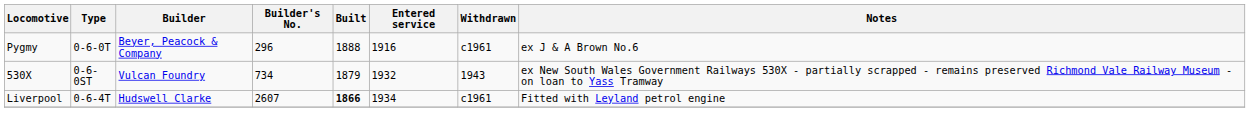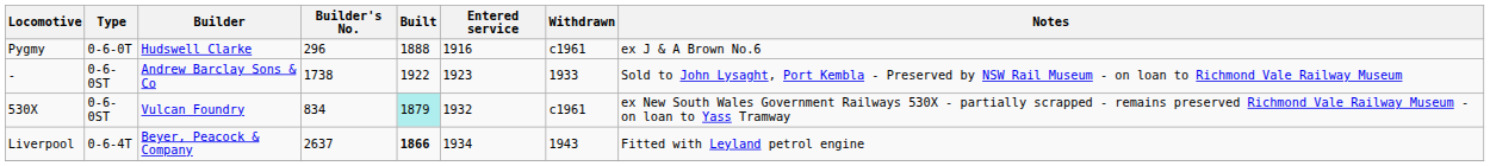Pygmy | Builder: Beyer, Peacock & Company -> Hudswell Clarke
+ row: - | 0-6-0ST | Andrew Barclay Sons & Co | 1738 | 1922 | 1923 | 1933 | Sold to John Lysaght, Port Kembla - Preserved by NSW Rail Museum - on loan to Richmond Vale Railway Museum
530X | Builder's No.: 734 -> 834
530X | Built: no background -> paleturquoise background
530X | Withdrawn: 1943 -> c1961
Liverpool | Builder: Hudswell Clarke -> Beyer, Peacock & Company
Liverpool | Builder's No.: 2607 -> 2637
Liverpool | Withdrawn: c1961 -> 1943
